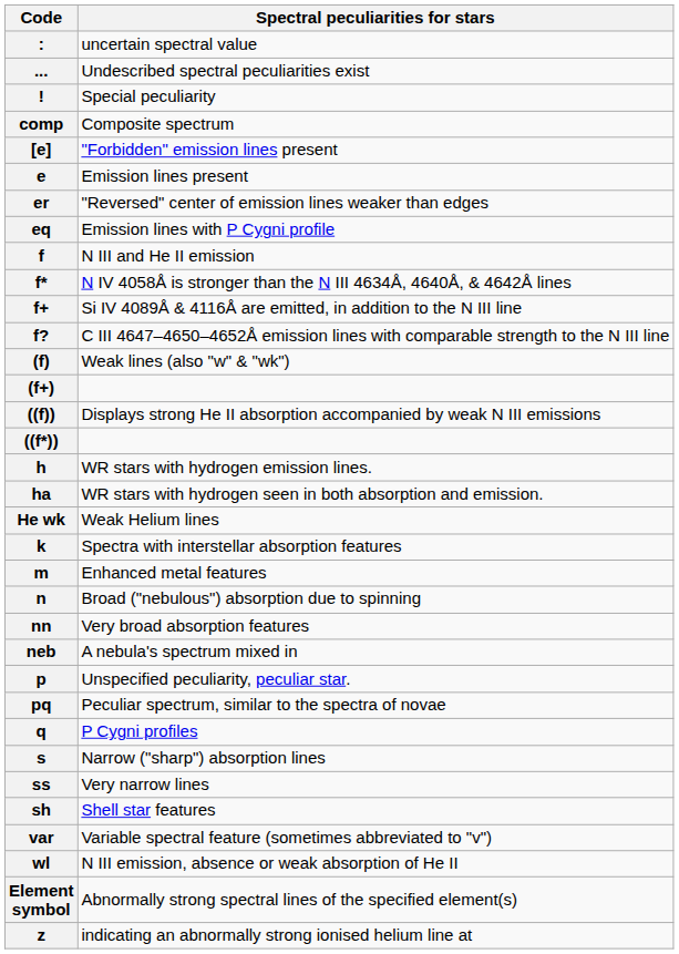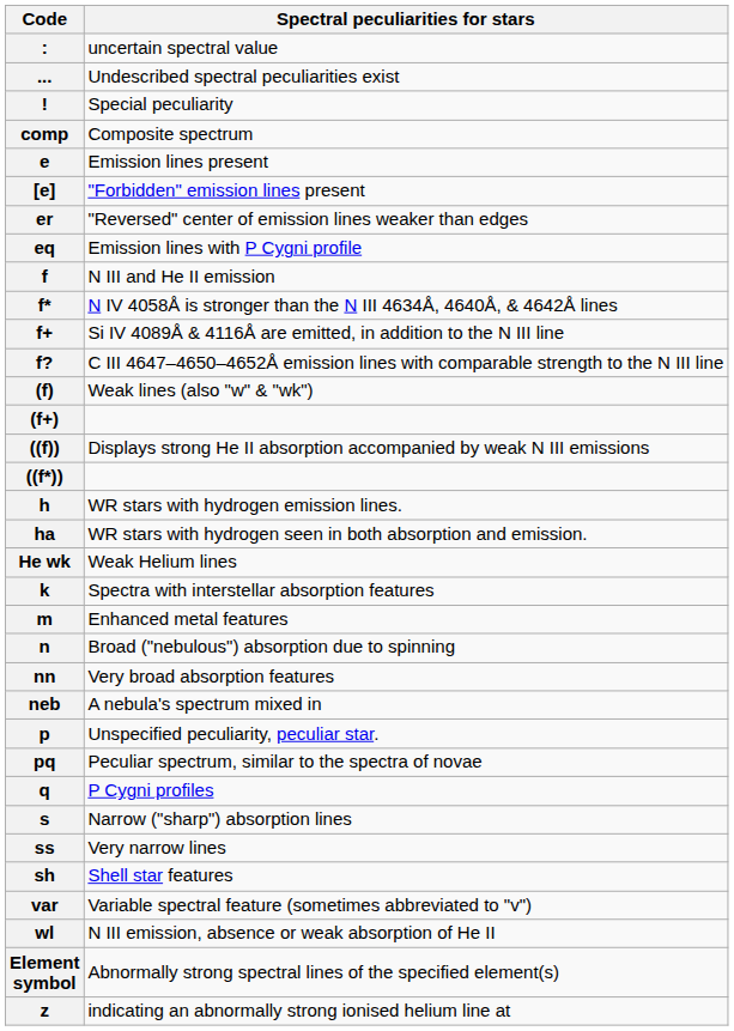rows swapped: e <-> [e]
